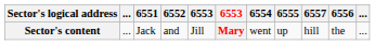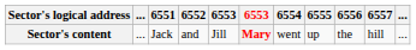columns swapped: 6556 <-> 6557
